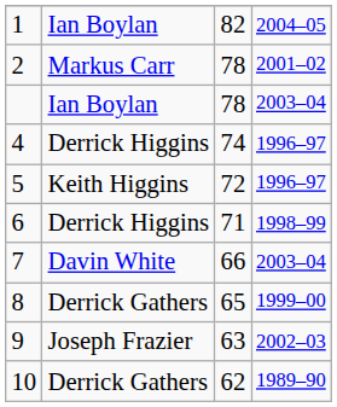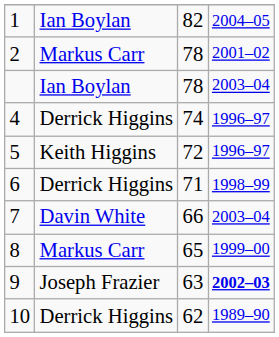8 | column 2: Derrick Gathers -> Markus Carr
9 | column 4: normal -> bold
10 | column 2: Derrick Gathers -> Derrick Higgins
